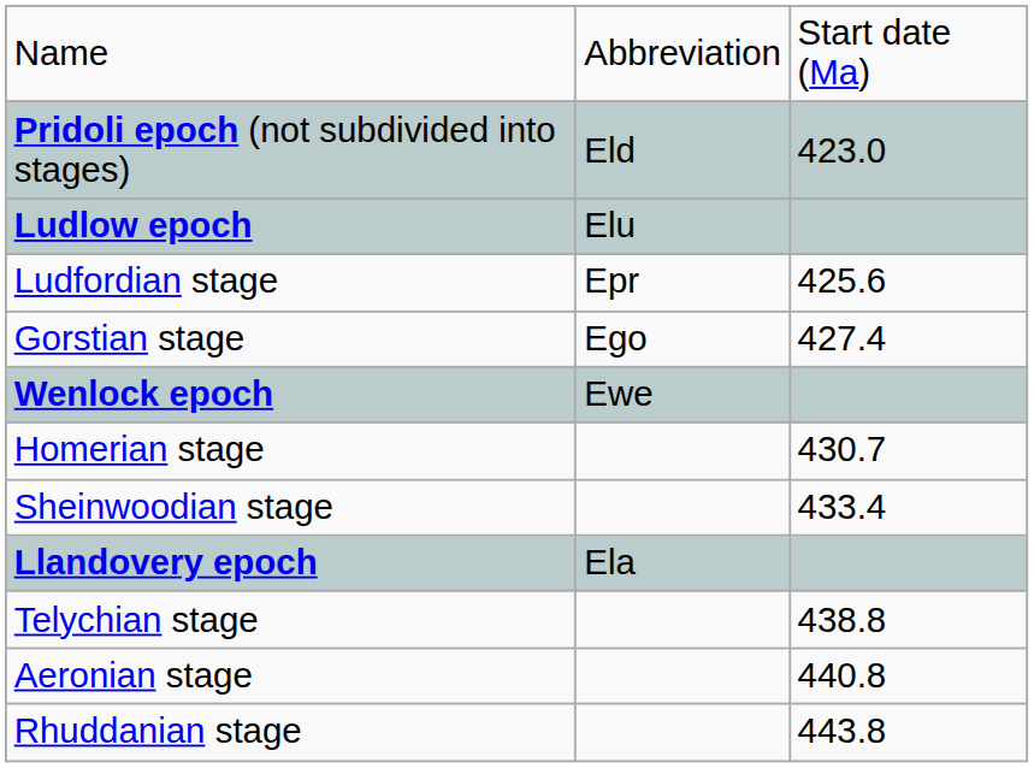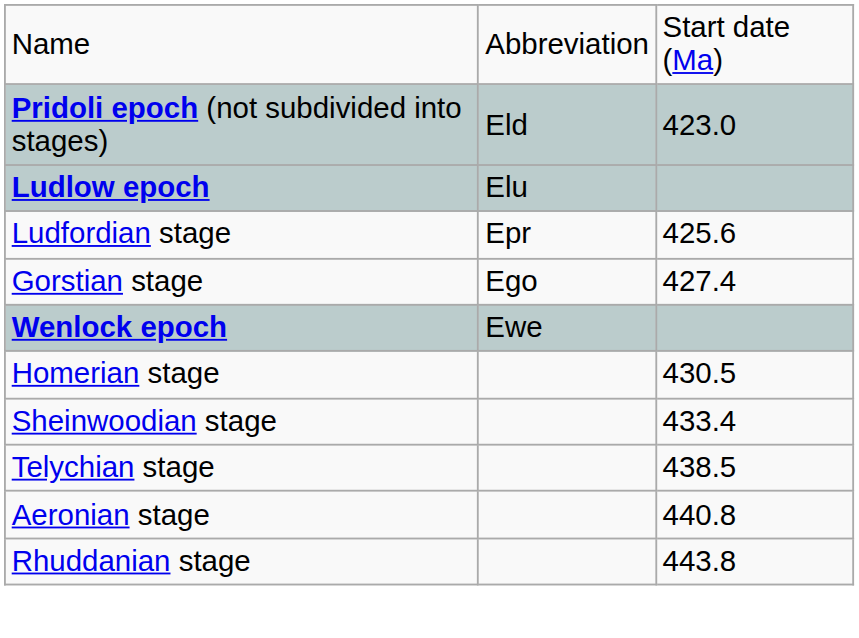Homerian stage | column 3: 430.7 -> 430.5
- row: Llandovery epoch | Ela
Telychian stage | column 3: 438.8 -> 438.5
